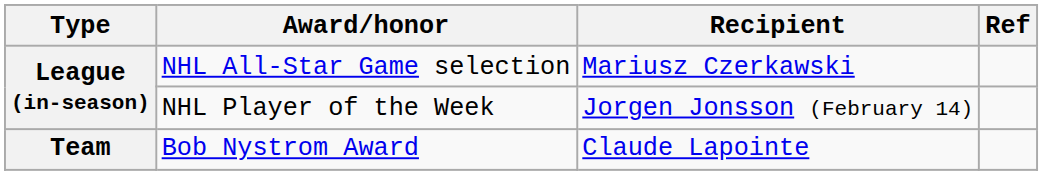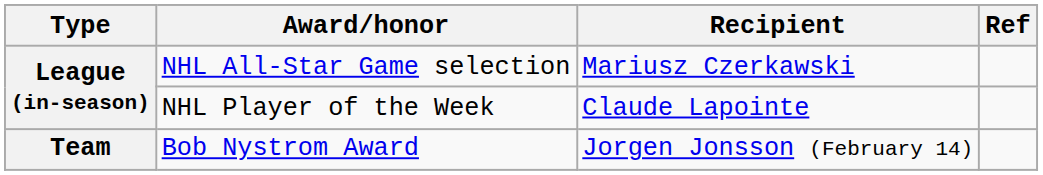NHL Player of the Week | Recipient: Jorgen Jonsson (February 14) -> Claude Lapointe
Bob Nystrom Award | Recipient: Claude Lapointe -> Jorgen Jonsson (February 14)
